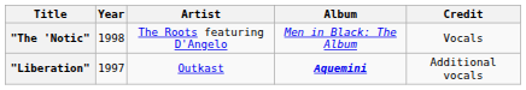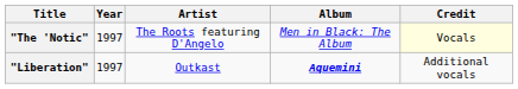"The 'Notic" | Year: 1998 -> 1997
"The 'Notic" | Credit: no background -> lightyellow background
